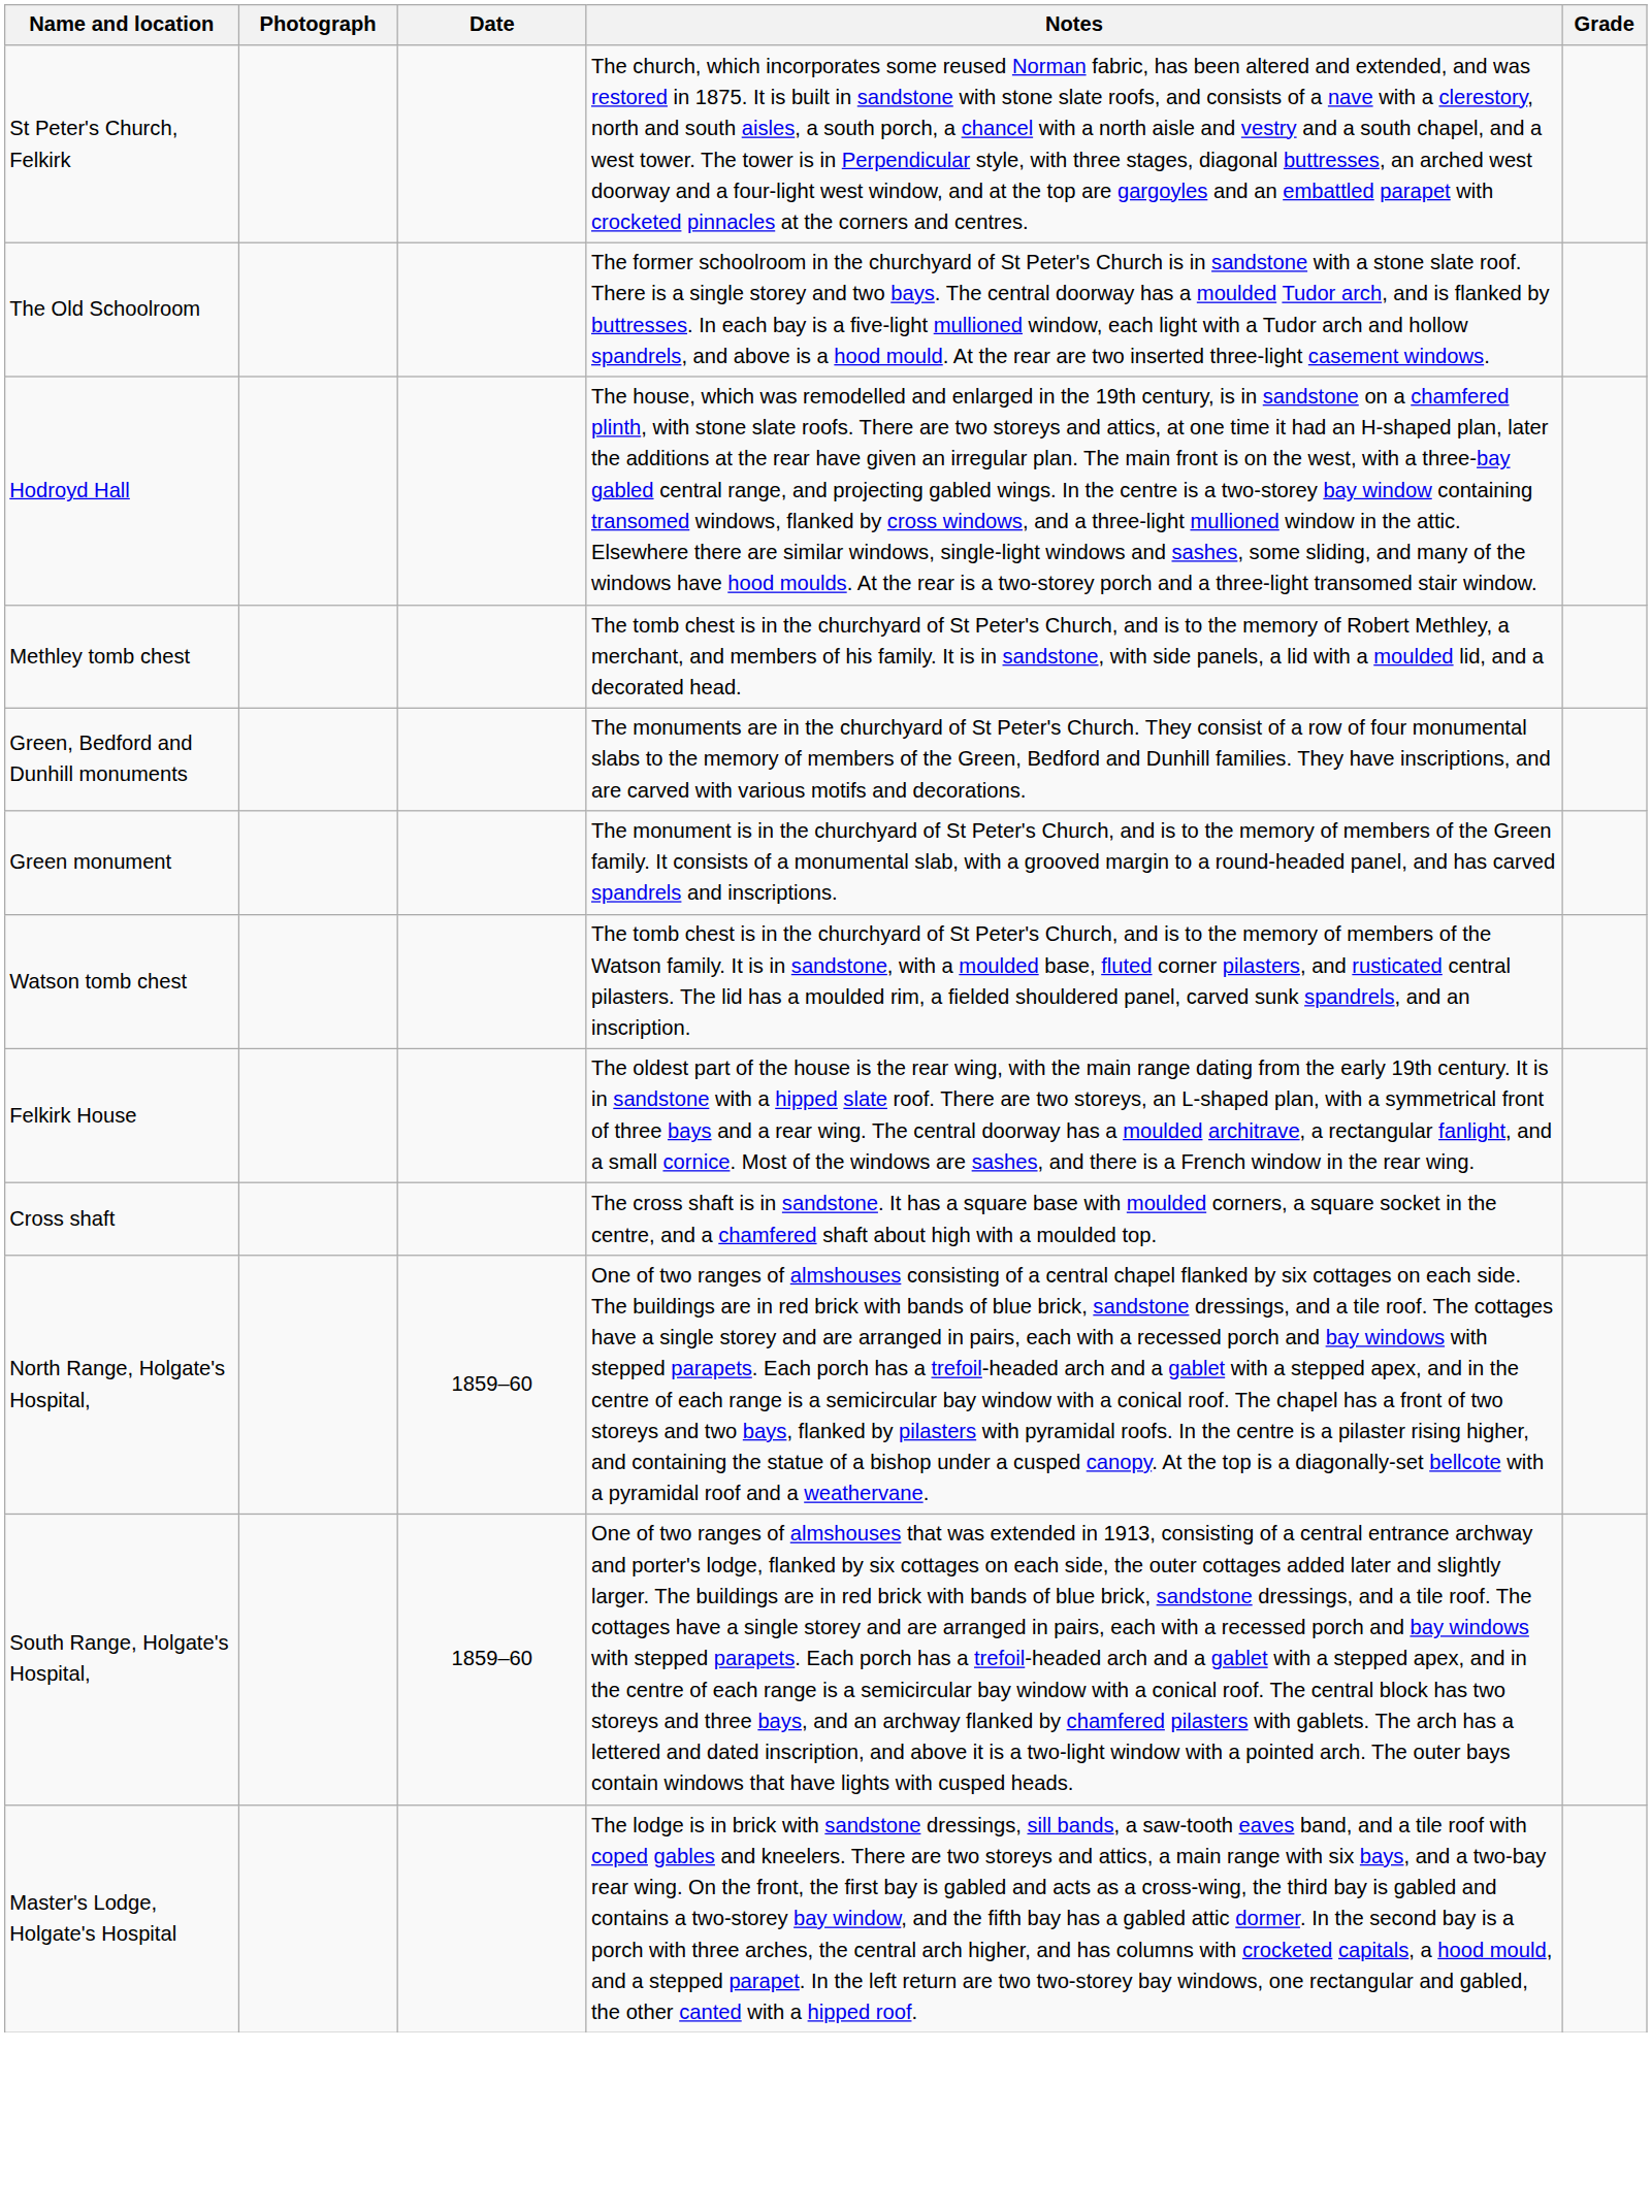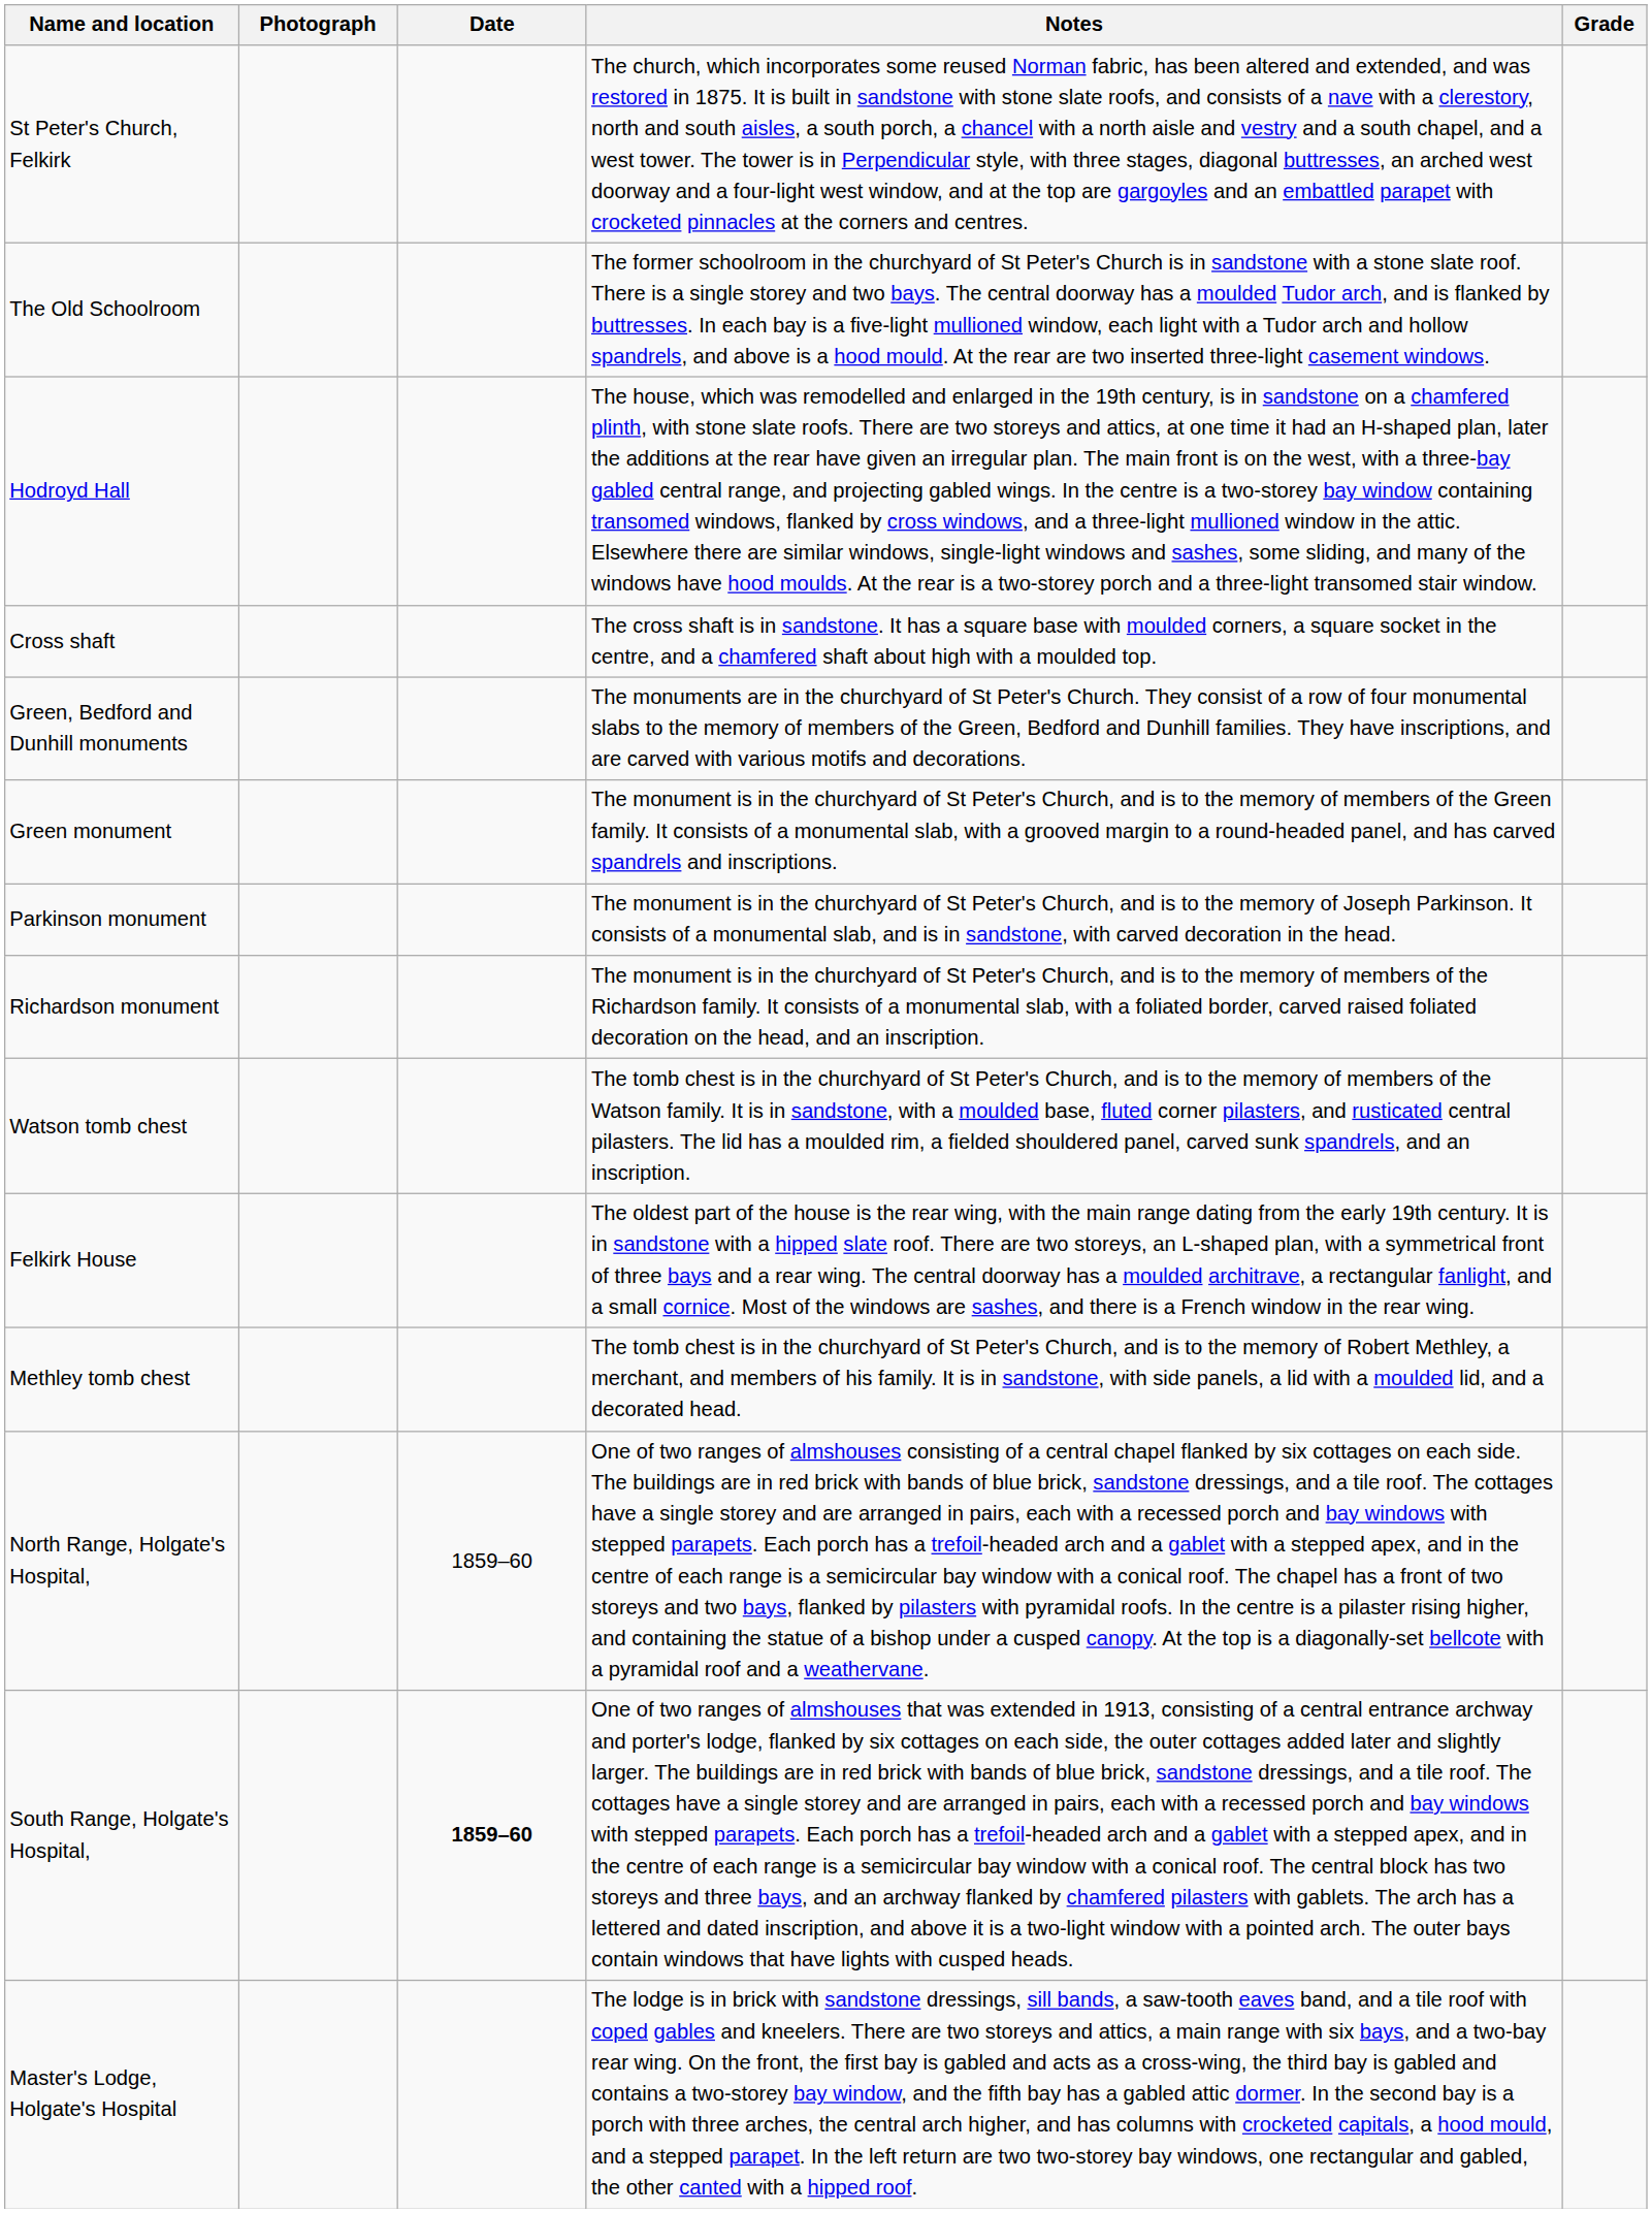rows swapped: Cross shaft <-> Methley tomb chest
+ row: Parkinson monument | The monument is in the churchyard of St Peter's Church, and is to the memory of Joseph Parkinson. It consists of a monumental slab, and is in sandstone, with carved decoration in the head.
+ row: Richardson monument | The monument is in the churchyard of St Peter's Church, and is to the memory of members of the Richardson family. It consists of a monumental slab, with a foliated border, carved raised foliated decoration on the head, and an inscription.
South Range, Holgate's Hospital, | Date: normal -> bold
